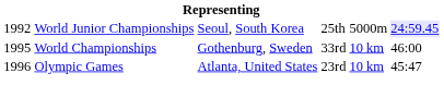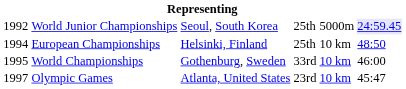+ row: 1994 | European Championships | Helsinki, Finland | 25th | 10 km | 48:50
Olympic Games | column 1: 1996 -> 1997
